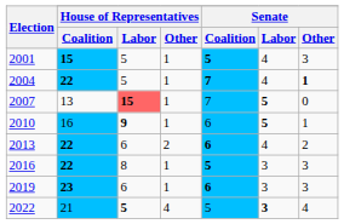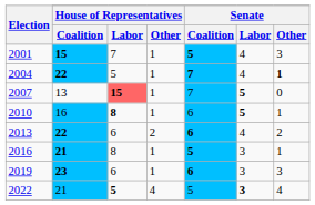2001 | House of Representatives / Labor: 5 -> 7
2010 | House of Representatives / Labor: 9 -> 8
2016 | House of Representatives / Coalition: 22 -> 21
2016 | Senate / Other: 3 -> 1
